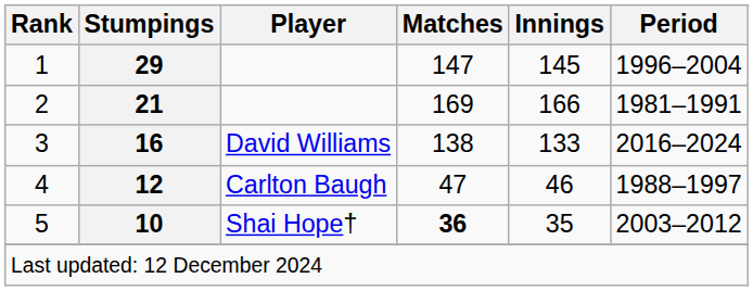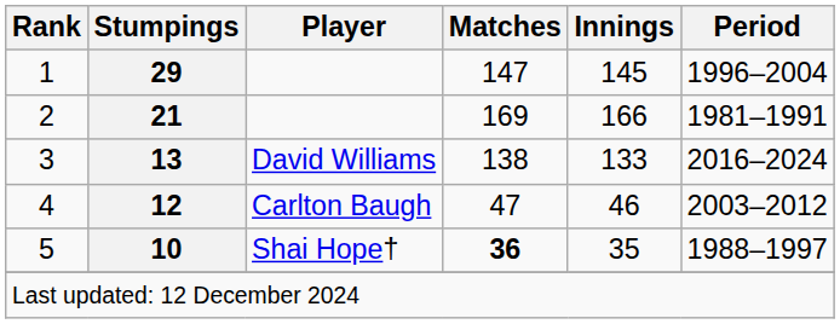3 | Stumpings: 16 -> 13
4 | Period: 1988–1997 -> 2003–2012
5 | Period: 2003–2012 -> 1988–1997
